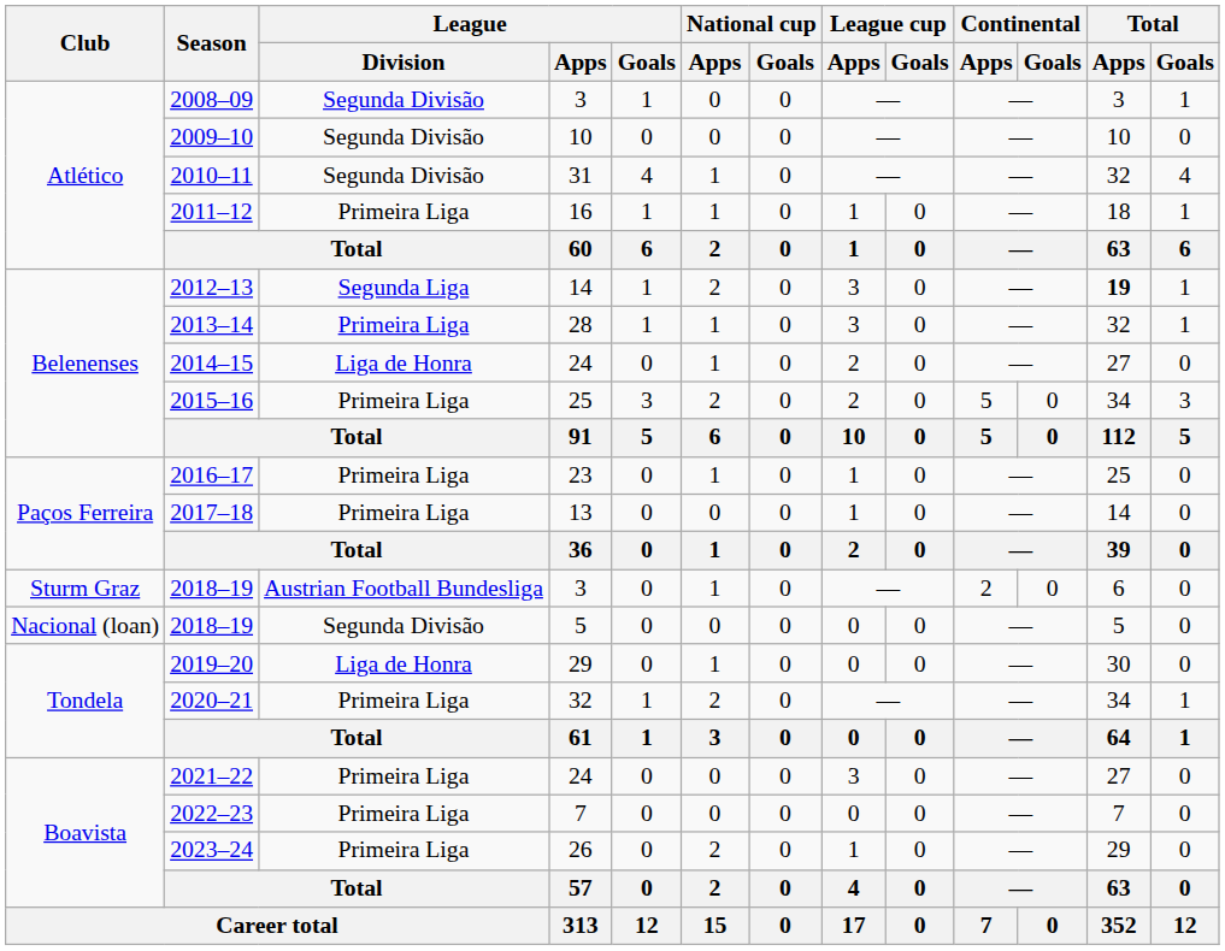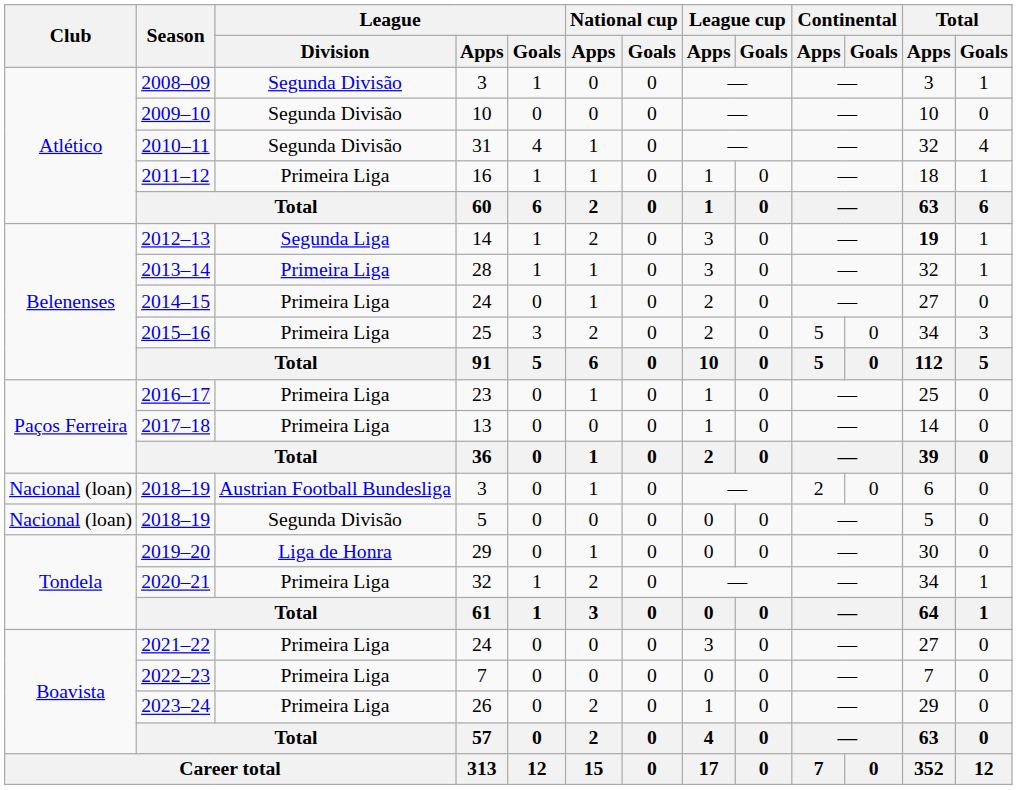2014–15 | League / Division: Liga de Honra -> Primeira Liga
2018–19 / 3 | Club: Sturm Graz -> Nacional (loan)
